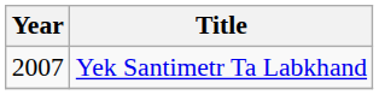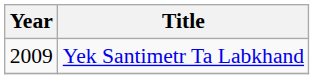Yek Santimetr Ta Labkhand | Year: 2007 -> 2009
